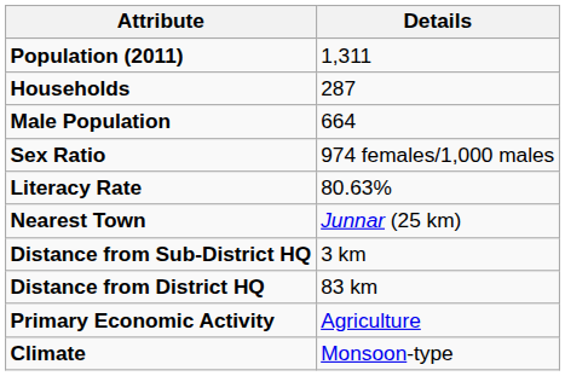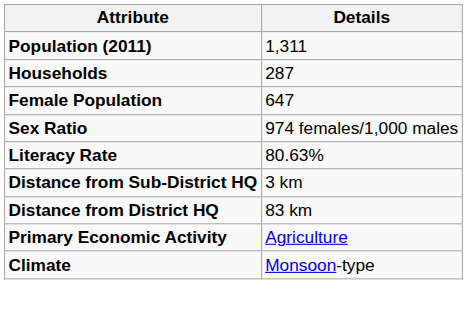- row: Male Population | 664
+ row: Female Population | 647
- row: Nearest Town | Junnar (25 km)
